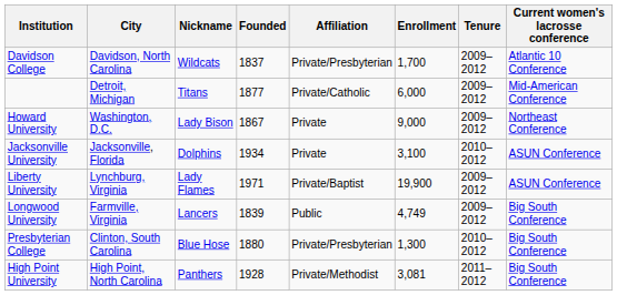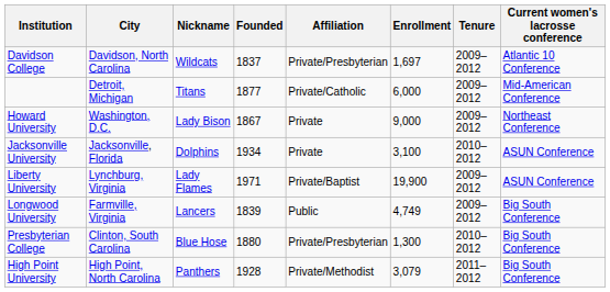Davidson College | Enrollment: 1,700 -> 1,697
High Point University | Enrollment: 3,081 -> 3,079
